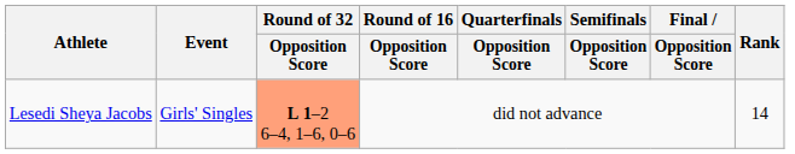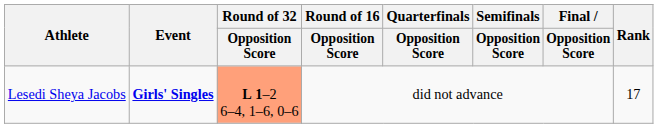Lesedi Sheya Jacobs | Event: normal -> bold
Lesedi Sheya Jacobs | Rank: 14 -> 17
